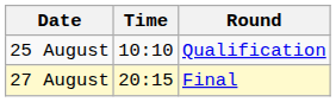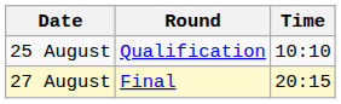columns swapped: Time <-> Round
